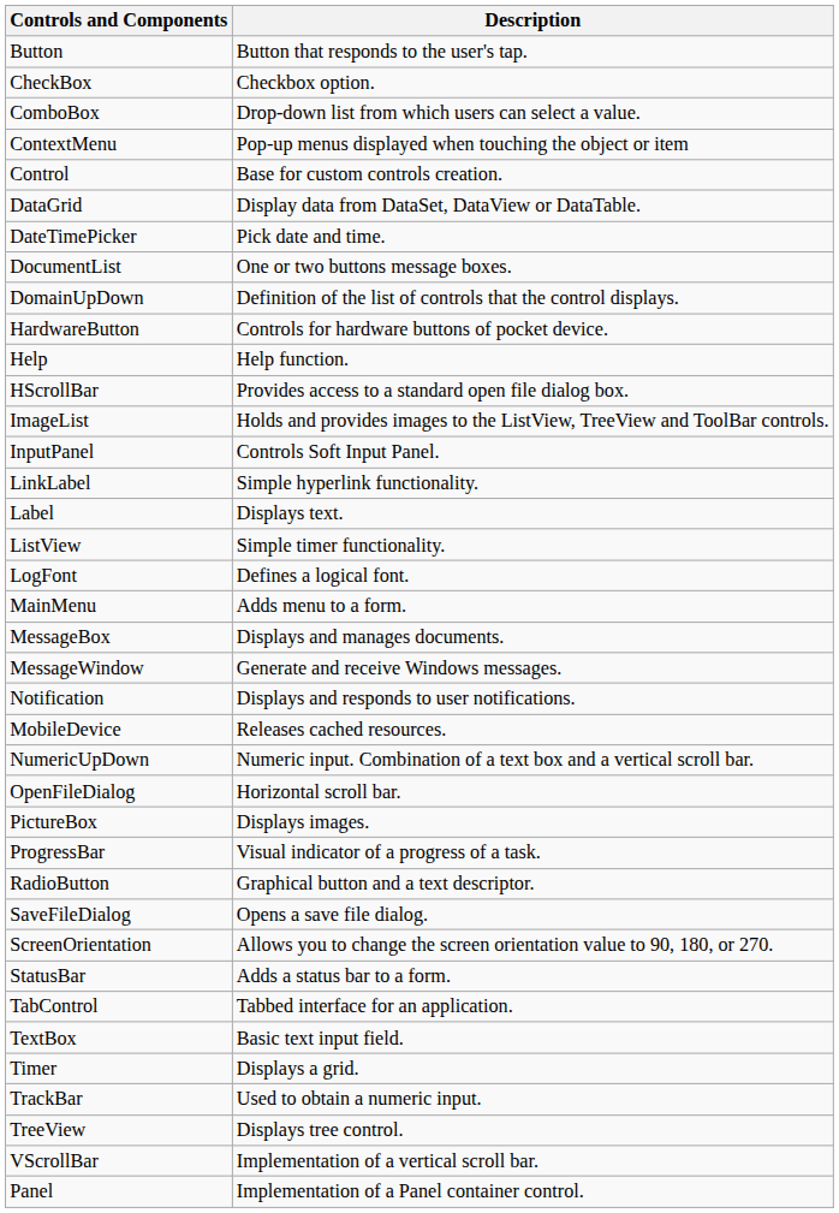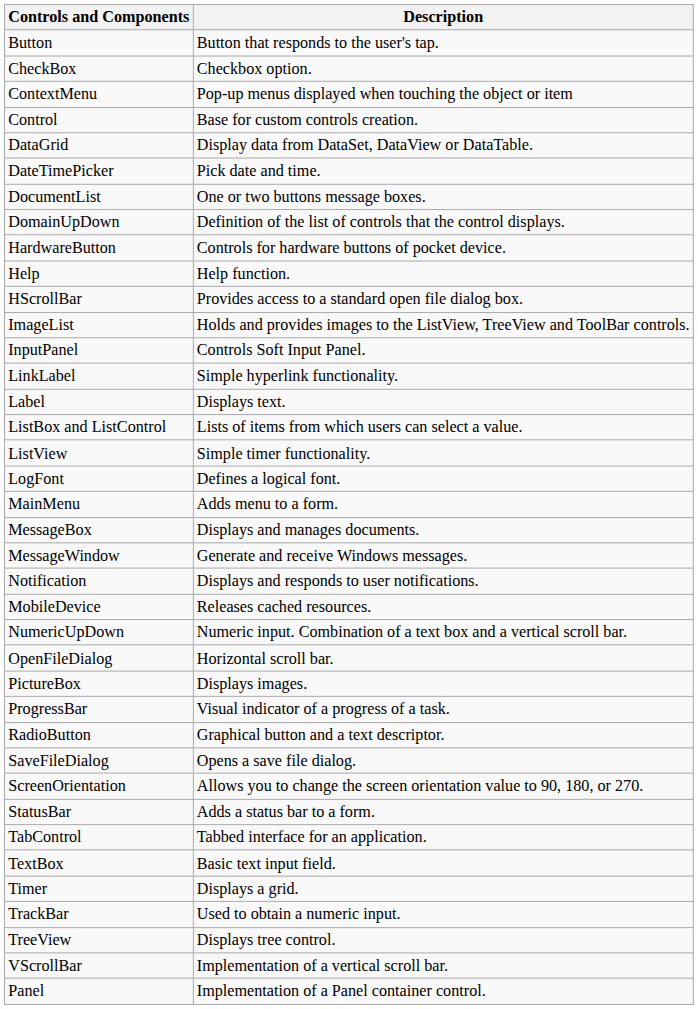- row: ComboBox | Drop-down list from which users can select a value.
+ row: ListBox and ListControl | Lists of items from which users can select a value.
